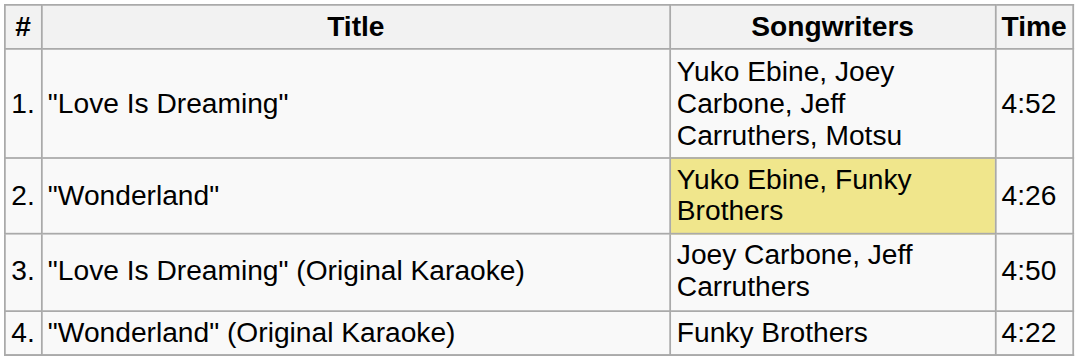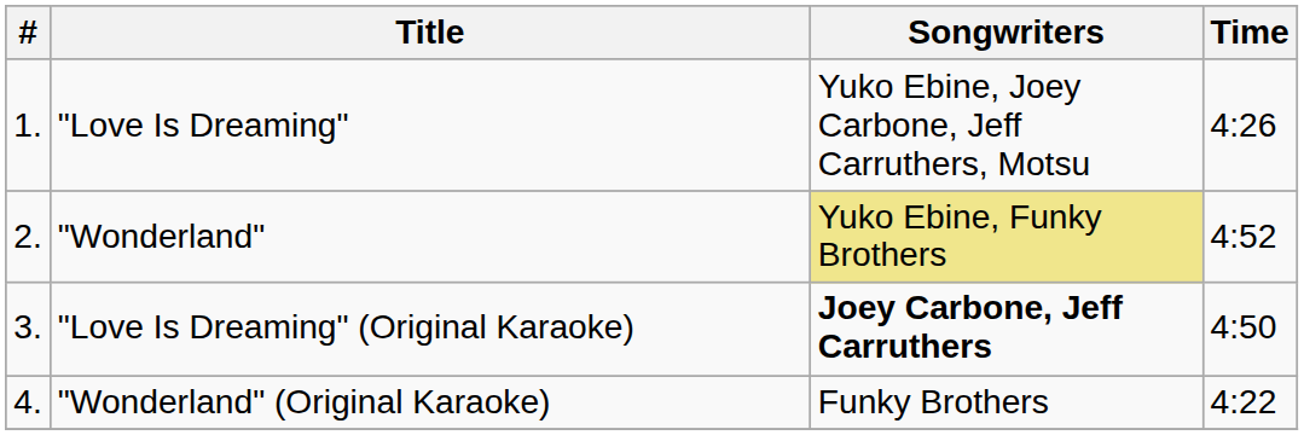"Love Is Dreaming" | Time: 4:52 -> 4:26
"Wonderland" | Time: 4:26 -> 4:52
"Love Is Dreaming" (Original Karaoke) | Songwriters: normal -> bold
